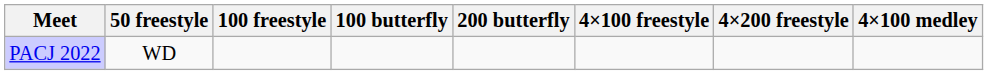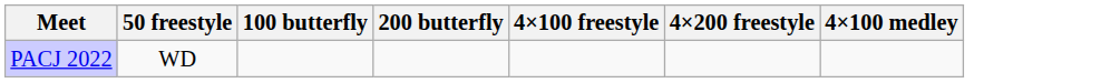- column: 100 freestyle
